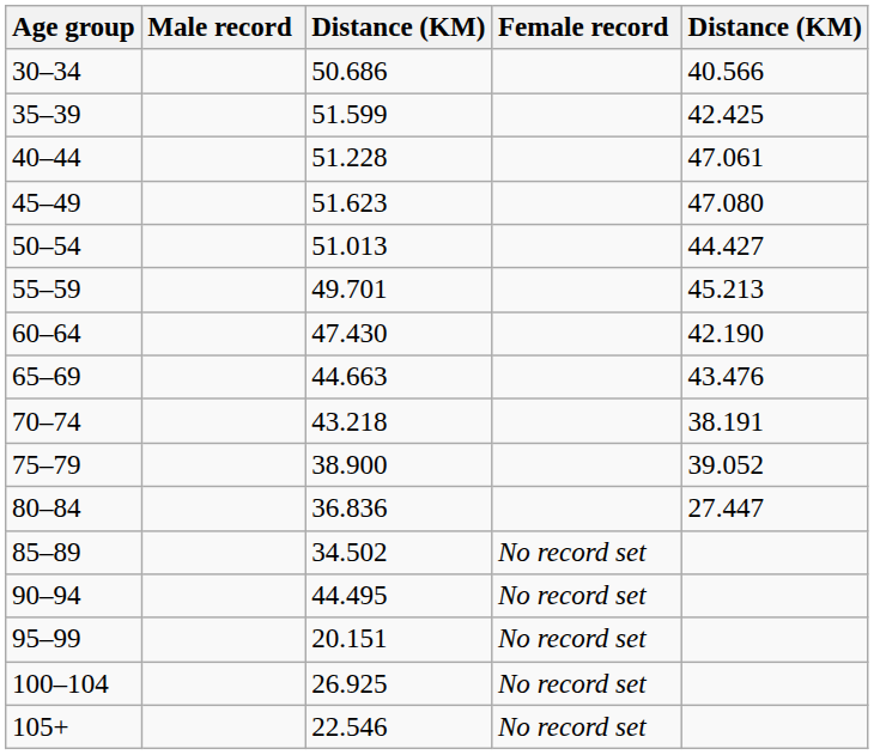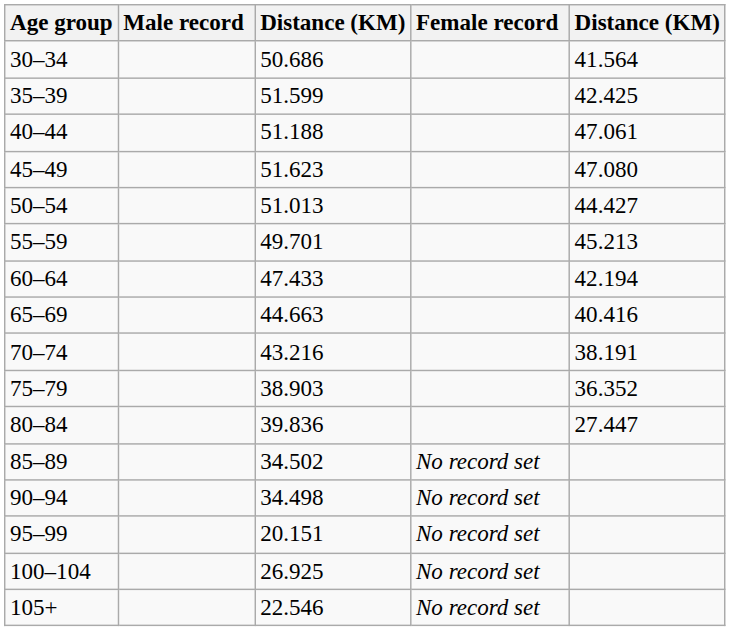30–34 | column 5: 40.566 -> 41.564
40–44 | column 3: 51.228 -> 51.188
60–64 | column 3: 47.430 -> 47.433
60–64 | column 5: 42.190 -> 42.194
65–69 | column 5: 43.476 -> 40.416
70–74 | column 3: 43.218 -> 43.216
75–79 | column 3: 38.900 -> 38.903
75–79 | column 5: 39.052 -> 36.352
80–84 | column 3: 36.836 -> 39.836
90–94 | column 3: 44.495 -> 34.498
